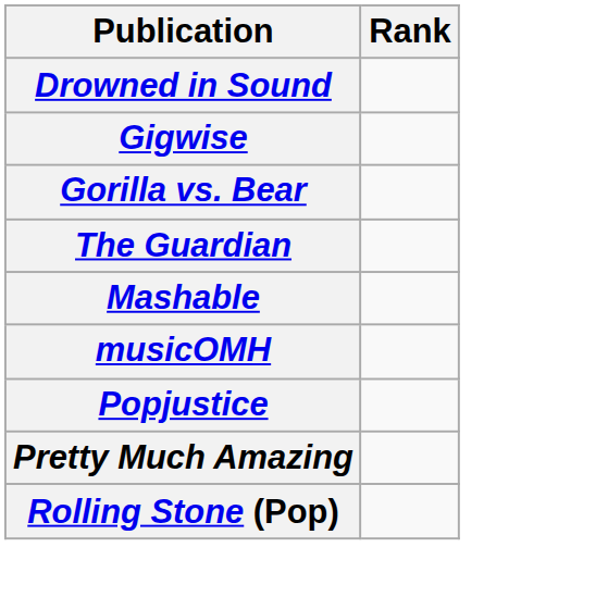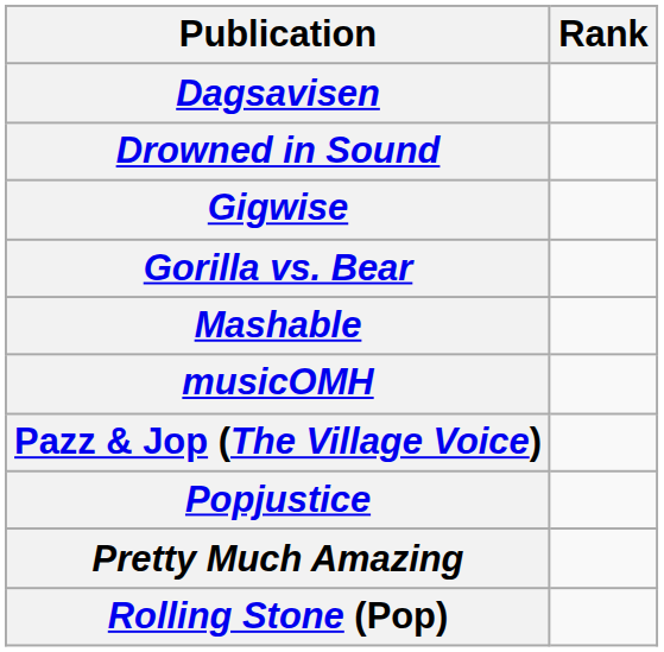+ row: Dagsavisen
- row: The Guardian
+ row: Pazz & Jop (The Village Voice)
